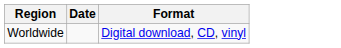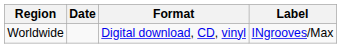+ column: Label | INgrooves/Max
